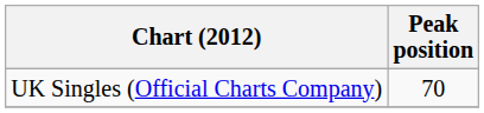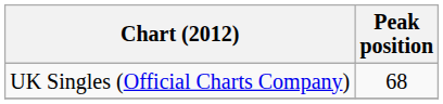UK Singles (Official Charts Company) | Peak position: 70 -> 68
